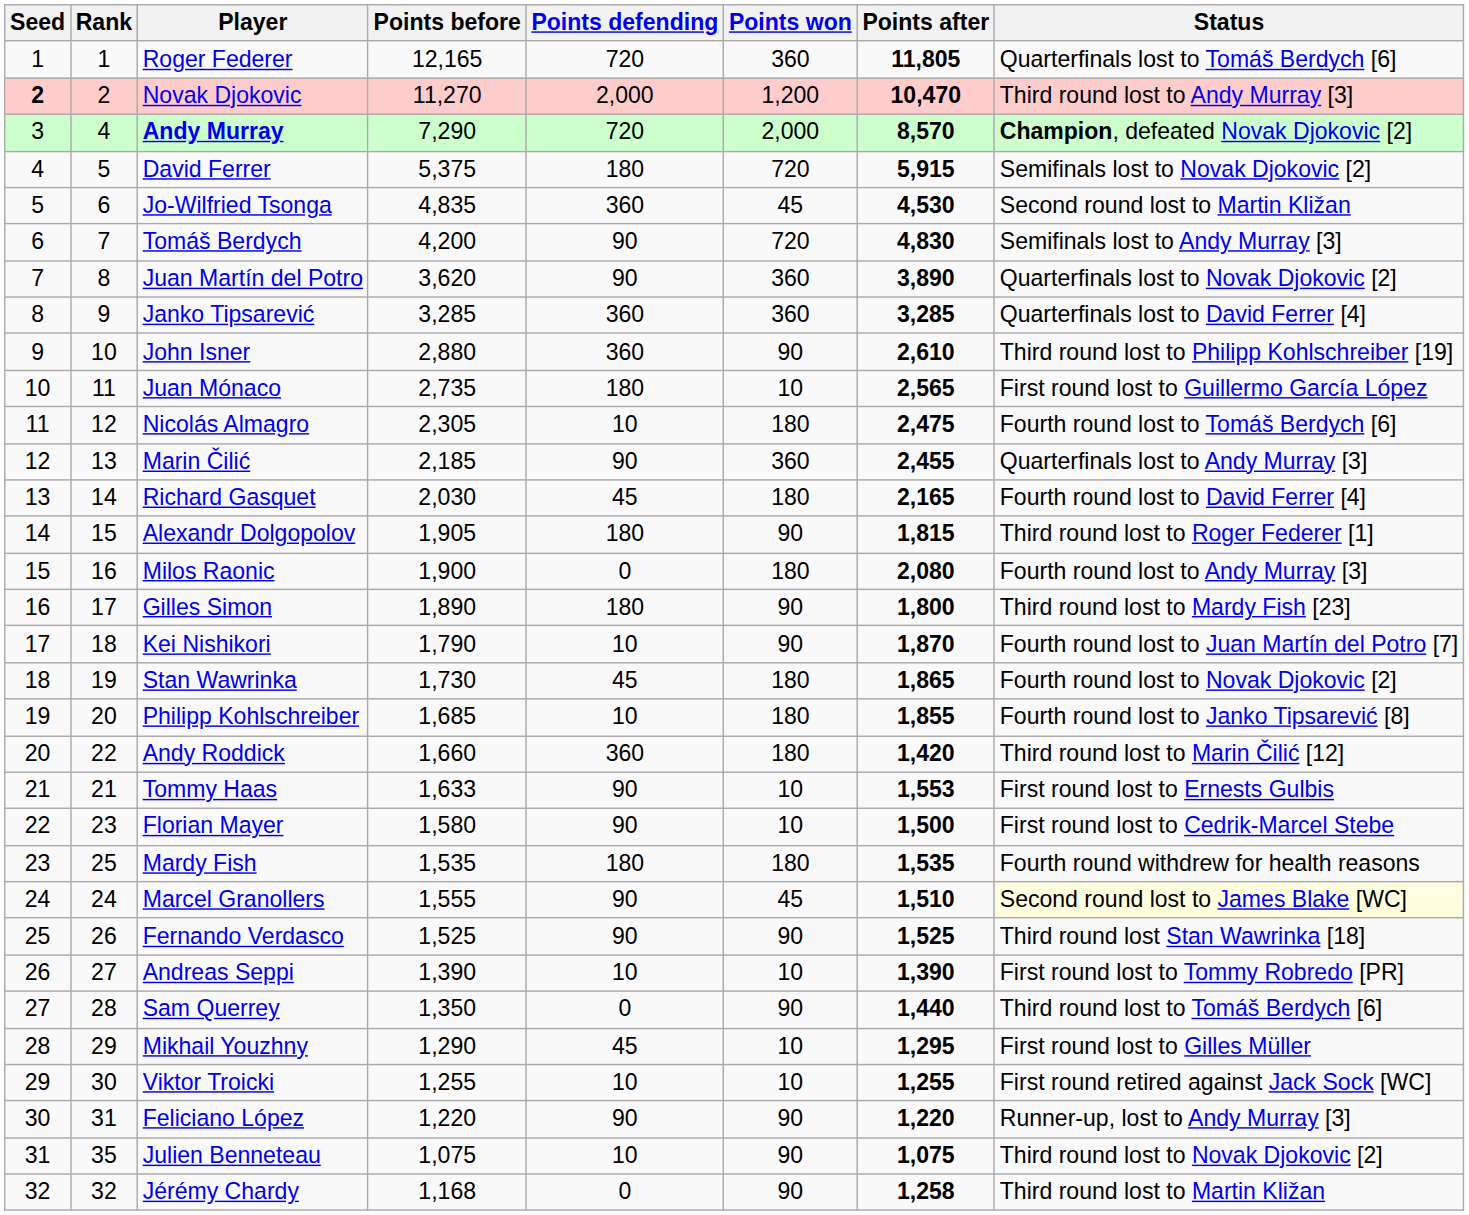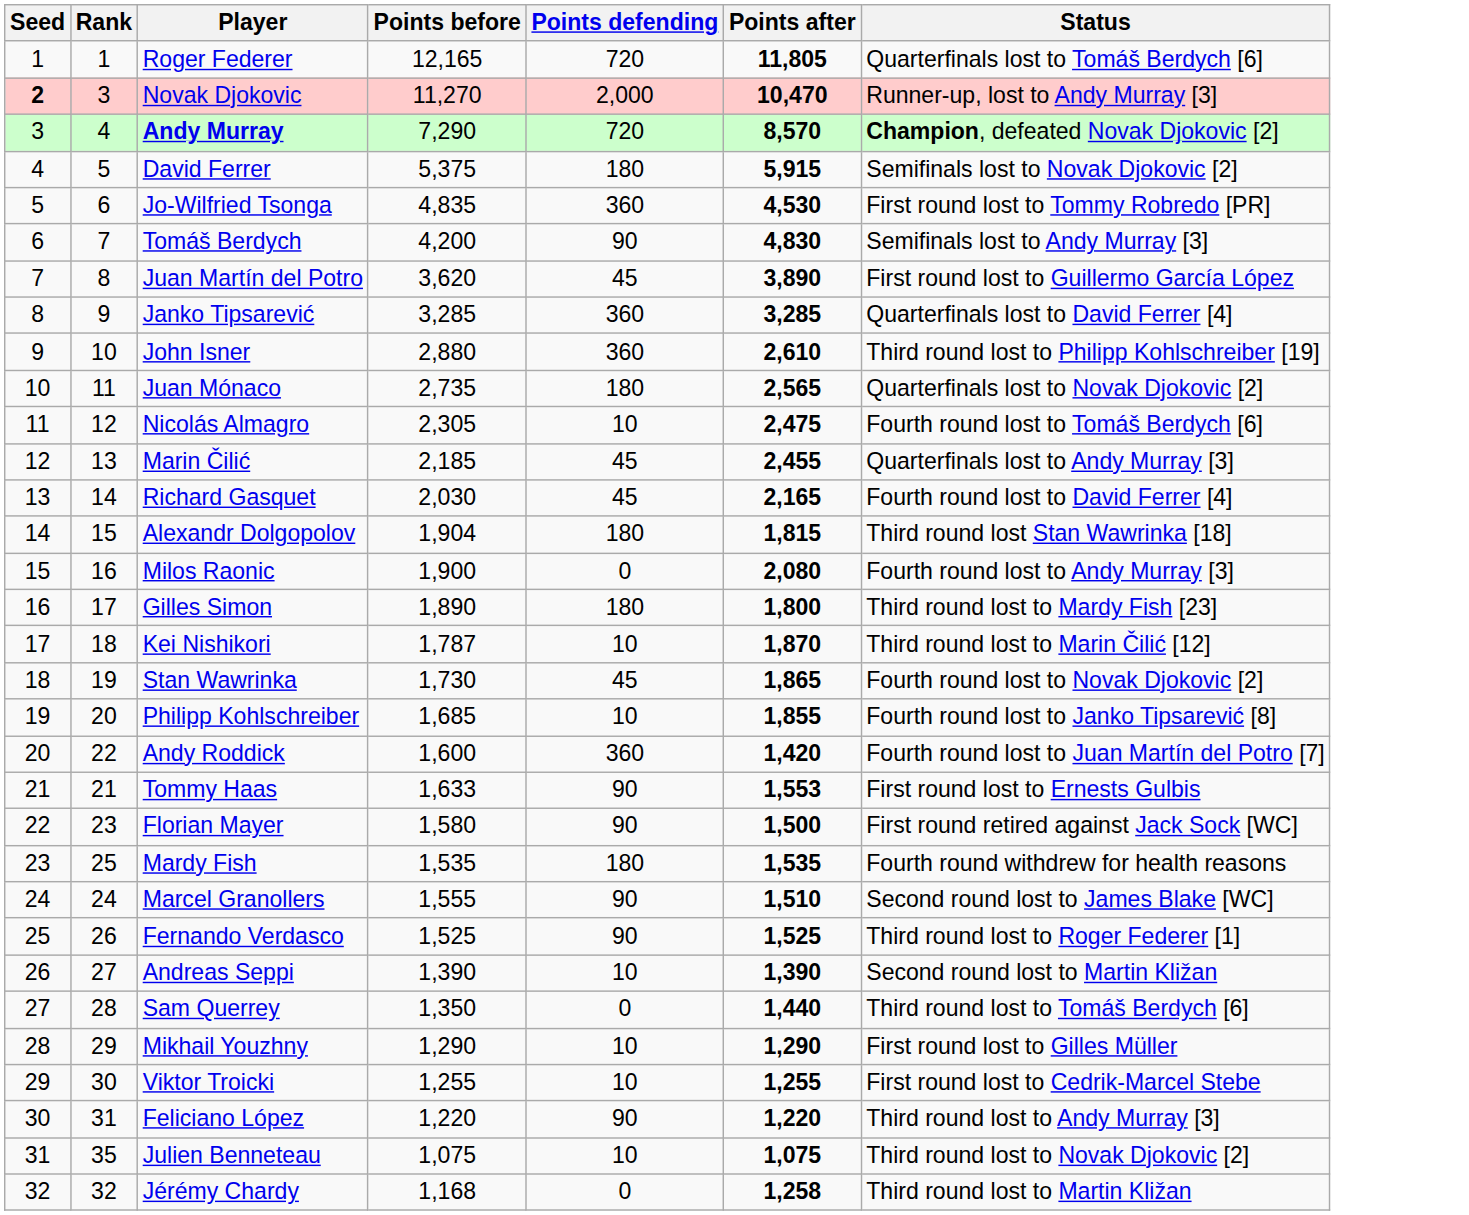- column: Points won | 360 | 1,200 | 2,000 | 720 | 45 | 720 | 360 | 360 | 90 | 10 | 180 | 360 | 180 | 90 | 180 | 90 | 90 | 180 | 180 | 180 | 10 | 10 | 180 | 45 | 90 | 10 | 90 | 10 | 10 | 90 | 90 | 90
Novak Djokovic | Rank: 2 -> 3
Novak Djokovic | Status: Third round lost to Andy Murray [3] -> Runner-up, lost to Andy Murray [3]
Jo-Wilfried Tsonga | Status: Second round lost to Martin Kližan -> First round lost to Tommy Robredo [PR]
Juan Martín del Potro | Points defending: 90 -> 45
Juan Martín del Potro | Status: Quarterfinals lost to Novak Djokovic [2] -> First round lost to Guillermo García López
Juan Mónaco | Status: First round lost to Guillermo García López -> Quarterfinals lost to Novak Djokovic [2]
Marin Čilić | Points defending: 90 -> 45
Alexandr Dolgopolov | Points before: 1,905 -> 1,904
Alexandr Dolgopolov | Status: Third round lost to Roger Federer [1] -> Third round lost Stan Wawrinka [18]
Kei Nishikori | Points before: 1,790 -> 1,787
Kei Nishikori | Status: Fourth round lost to Juan Martín del Potro [7] -> Third round lost to Marin Čilić [12]
Andy Roddick | Points before: 1,660 -> 1,600
Andy Roddick | Status: Third round lost to Marin Čilić [12] -> Fourth round lost to Juan Martín del Potro [7]
Florian Mayer | Status: First round lost to Cedrik-Marcel Stebe -> First round retired against Jack Sock [WC]
Marcel Granollers | Status: lightyellow background -> no background
Fernando Verdasco | Status: Third round lost Stan Wawrinka [18] -> Third round lost to Roger Federer [1]
Andreas Seppi | Status: First round lost to Tommy Robredo [PR] -> Second round lost to Martin Kližan
Mikhail Youzhny | Points defending: 45 -> 10
Mikhail Youzhny | Points after: 1,295 -> 1,290
Viktor Troicki | Status: First round retired against Jack Sock [WC] -> First round lost to Cedrik-Marcel Stebe
Feliciano López | Status: Runner-up, lost to Andy Murray [3] -> Third round lost to Andy Murray [3]
